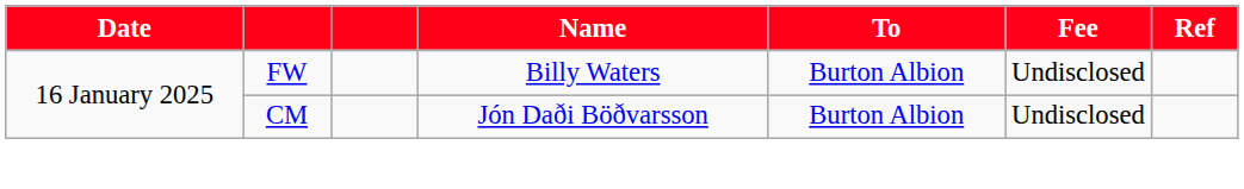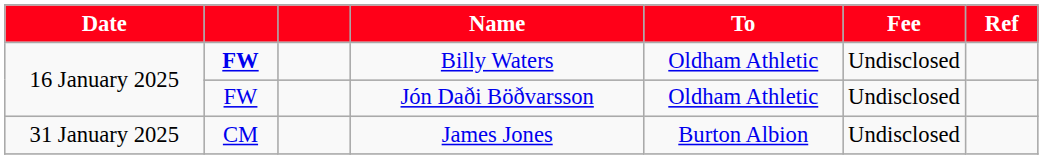Billy Waters | column 2: normal -> bold
Billy Waters | To: Burton Albion -> Oldham Athletic
Jón Daði Böðvarsson | column 2: CM -> FW
Jón Daði Böðvarsson | To: Burton Albion -> Oldham Athletic
+ row: 31 January 2025 | CM | James Jones | Burton Albion | Undisclosed
